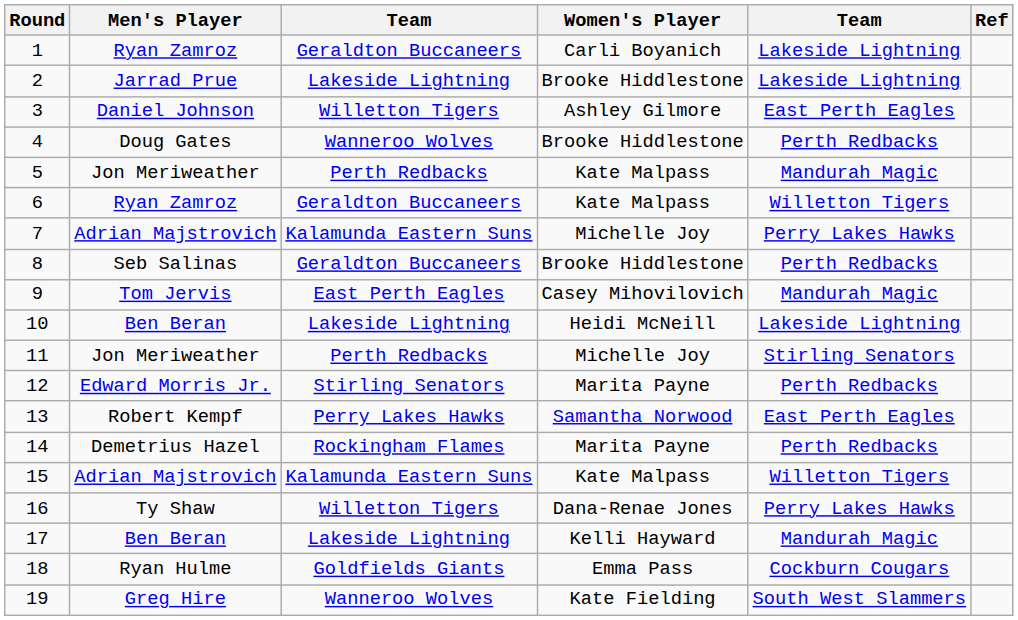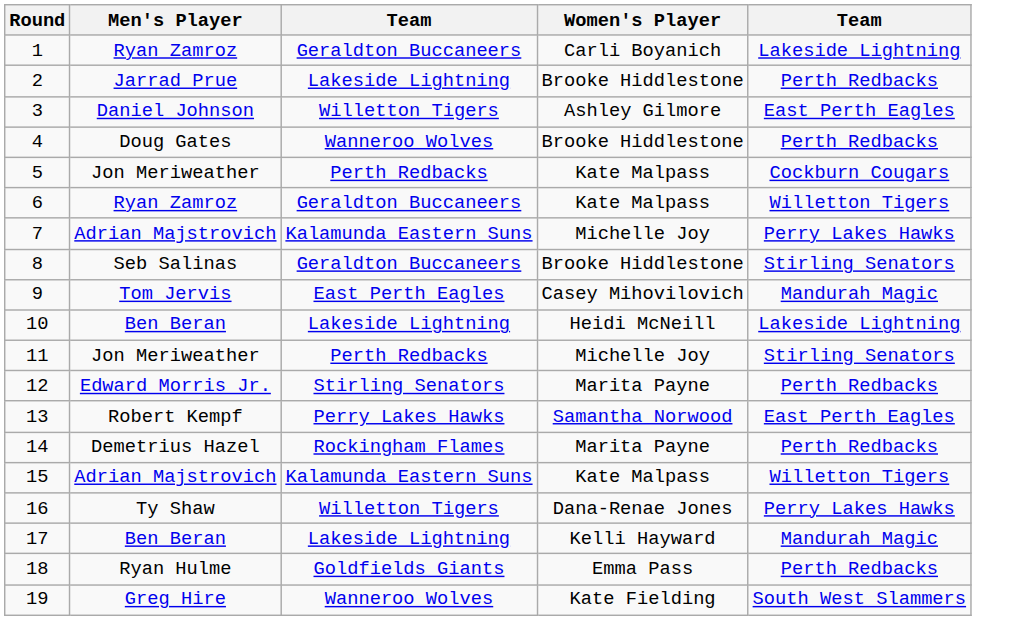- column: Ref
2 | column 5: Lakeside Lightning -> Perth Redbacks
5 | column 5: Mandurah Magic -> Cockburn Cougars
8 | column 5: Perth Redbacks -> Stirling Senators
18 | column 5: Cockburn Cougars -> Perth Redbacks
